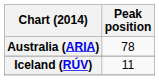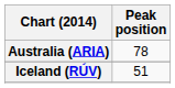Iceland (RÚV) | Peak position: 11 -> 51
